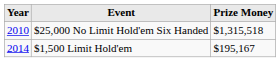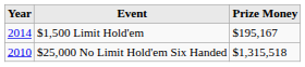rows swapped: $25,000 No Limit Hold'em Six Handed <-> $1,500 Limit Hold'em
